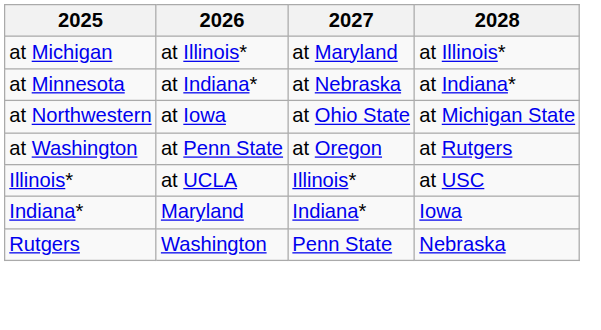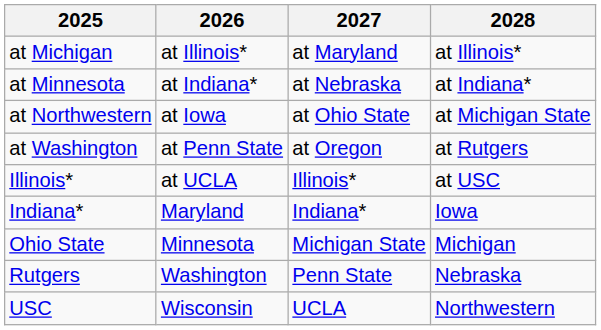+ row: Ohio State | Minnesota | Michigan State | Michigan
+ row: USC | Wisconsin | UCLA | Northwestern
